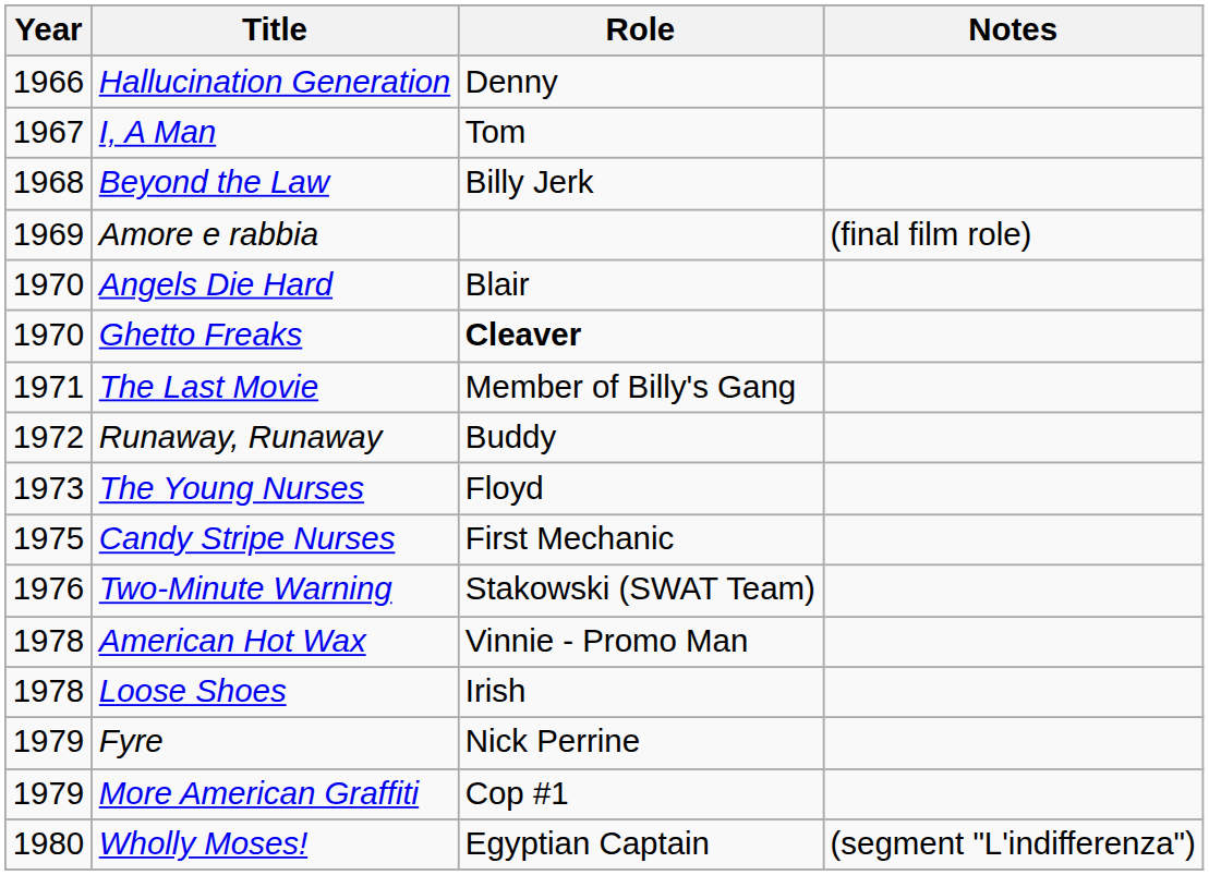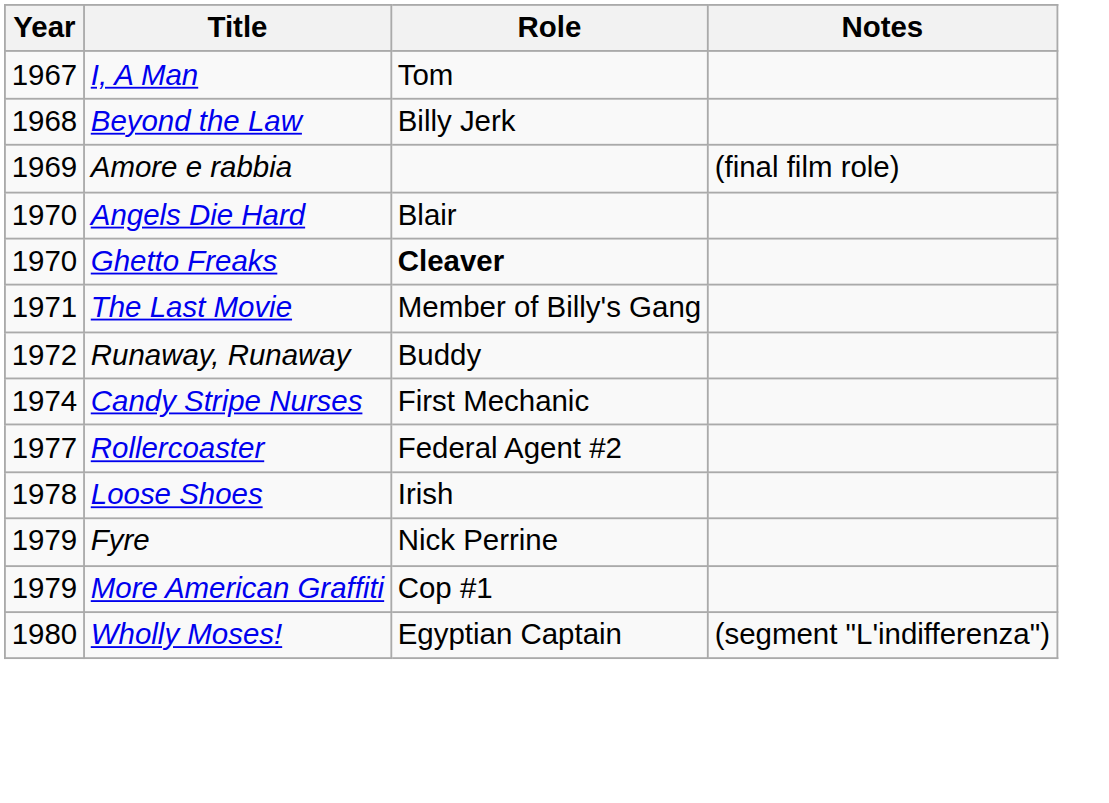- row: 1966 | Hallucination Generation | Denny
- row: 1973 | The Young Nurses | Floyd
Candy Stripe Nurses | Year: 1975 -> 1974
- row: 1976 | Two-Minute Warning | Stakowski (SWAT Team)
+ row: 1977 | Rollercoaster | Federal Agent #2
- row: 1978 | American Hot Wax | Vinnie - Promo Man
